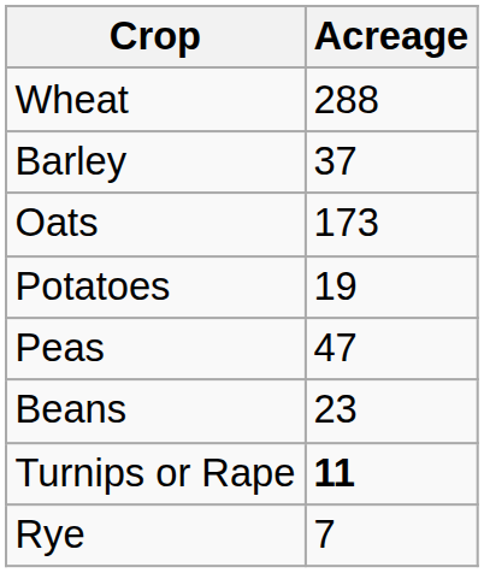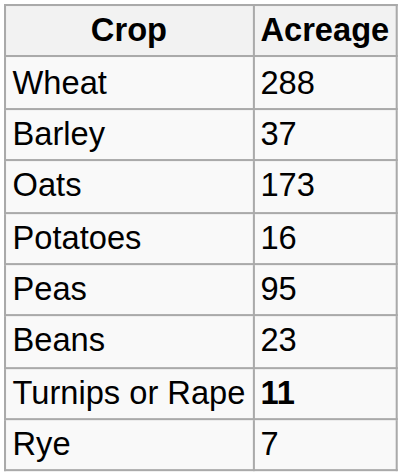Potatoes | Acreage: 19 -> 16
Peas | Acreage: 47 -> 95
